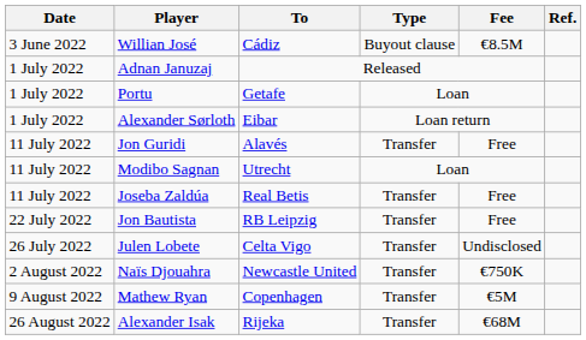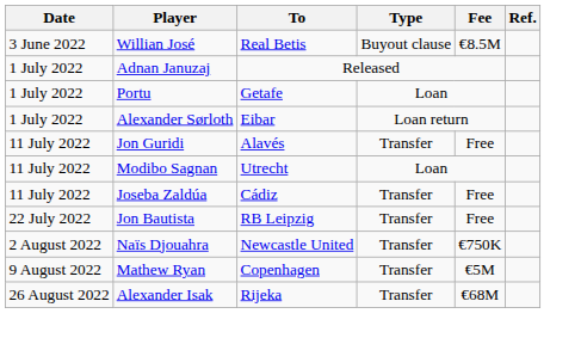Willian José | To: Cádiz -> Real Betis
Joseba Zaldúa | To: Real Betis -> Cádiz
- row: 26 July 2022 | Julen Lobete | Celta Vigo | Transfer | Undisclosed
